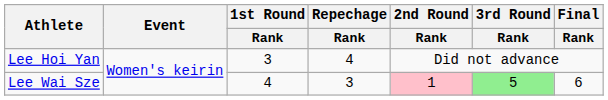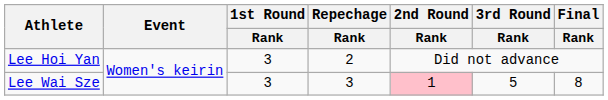Lee Hoi Yan | Repechage / Rank: 4 -> 2
Lee Wai Sze | 1st Round / Rank: 4 -> 3
Lee Wai Sze | 3rd Round / Rank: lightgreen background -> no background
Lee Wai Sze | Final / Rank: 6 -> 8
